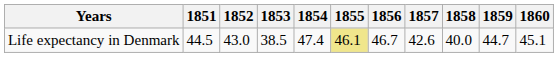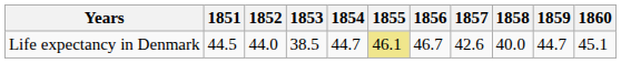Life expectancy in Denmark | 1852: 43.0 -> 44.0
Life expectancy in Denmark | 1854: 47.4 -> 44.7
